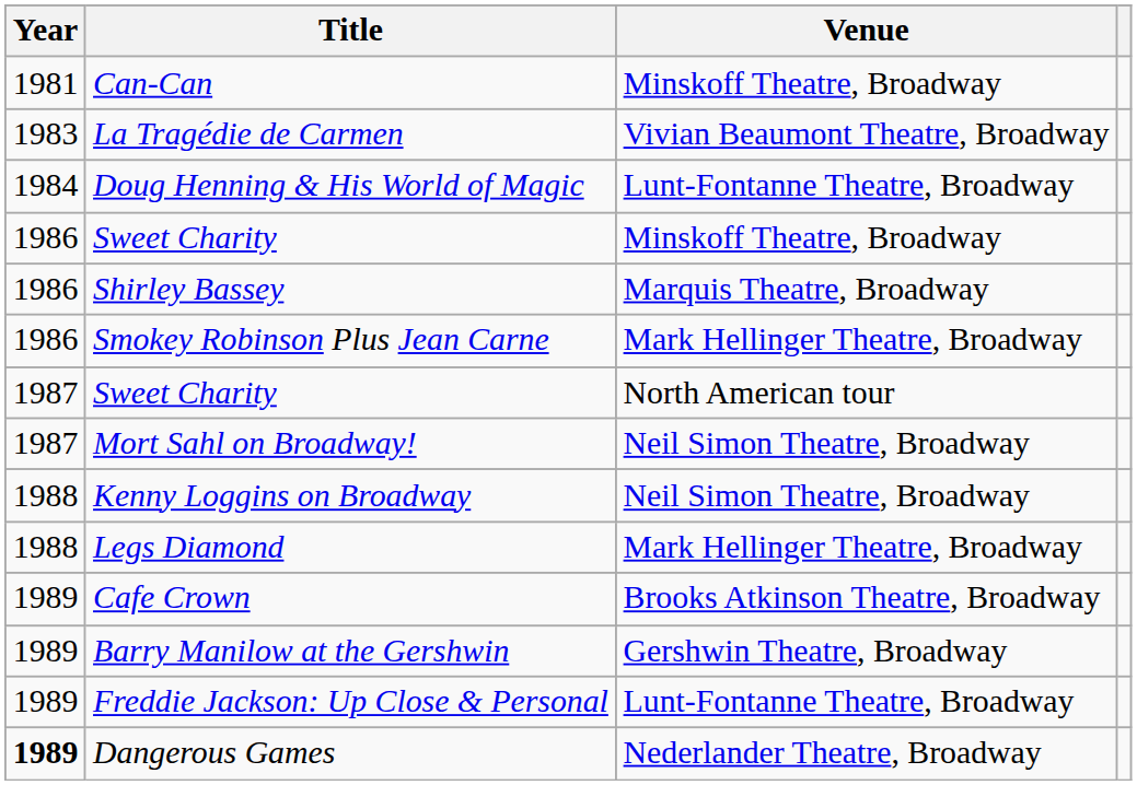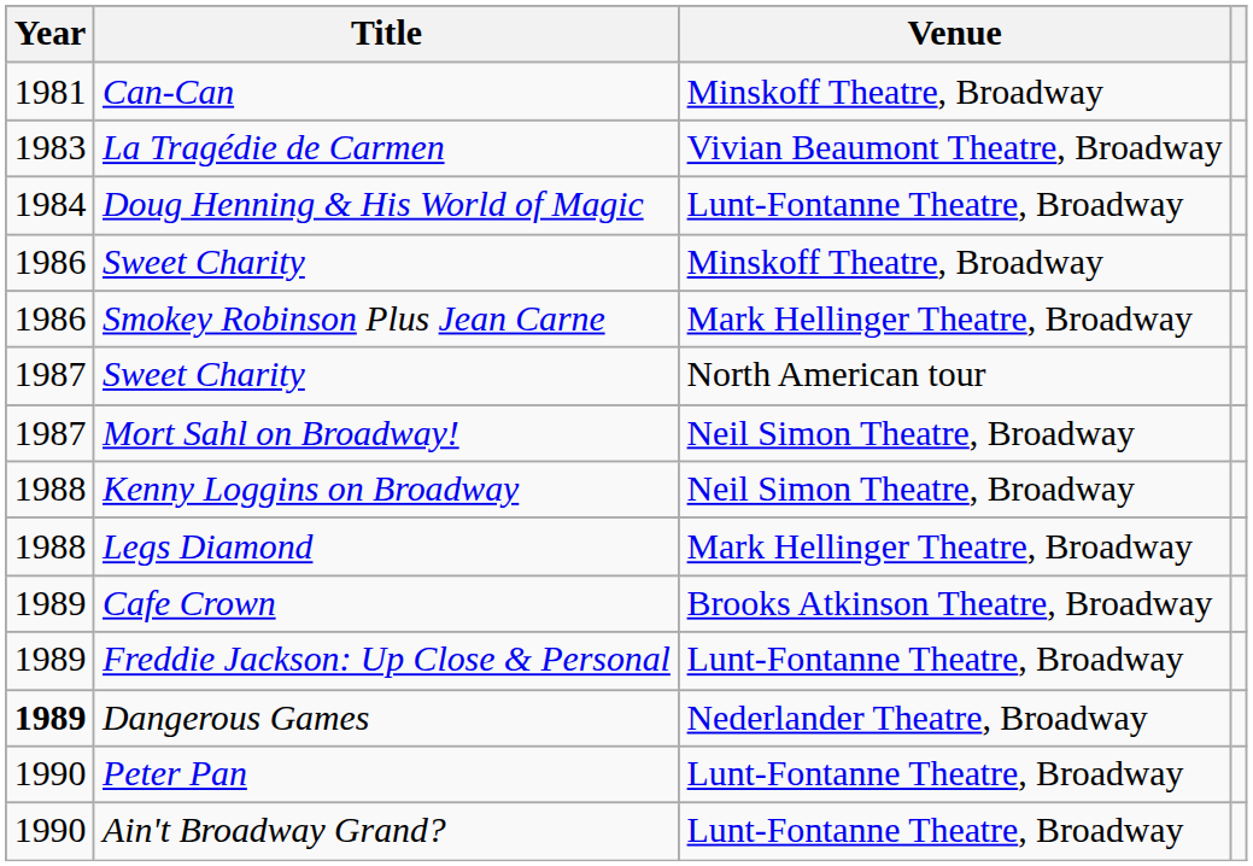- row: 1986 | Shirley Bassey | Marquis Theatre, Broadway
- row: 1989 | Barry Manilow at the Gershwin | Gershwin Theatre, Broadway
+ row: 1990 | Peter Pan | Lunt-Fontanne Theatre, Broadway
+ row: 1990 | Ain't Broadway Grand? | Lunt-Fontanne Theatre, Broadway
